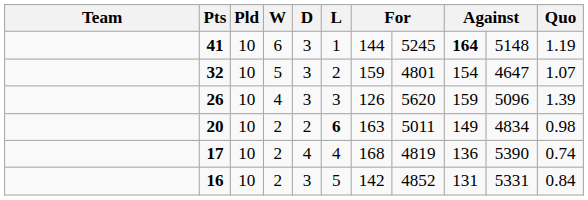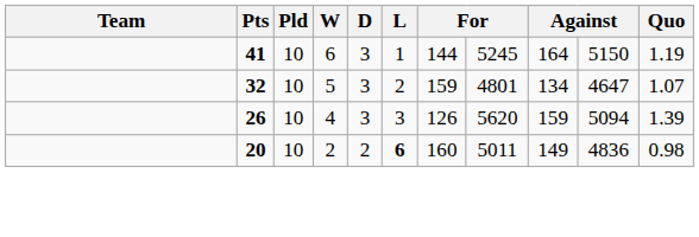41 | column 9: bold -> normal
41 | column 10: 5148 -> 5150
32 | column 9: 154 -> 134
26 | column 10: 5096 -> 5094
20 | column 7: 163 -> 160
20 | column 10: 4834 -> 4836
- row: 17 | 10 | 2 | 4 | 4 | 168 | 4819 | 136 | 5390 | 0.74
- row: 16 | 10 | 2 | 3 | 5 | 142 | 4852 | 131 | 5331 | 0.84
